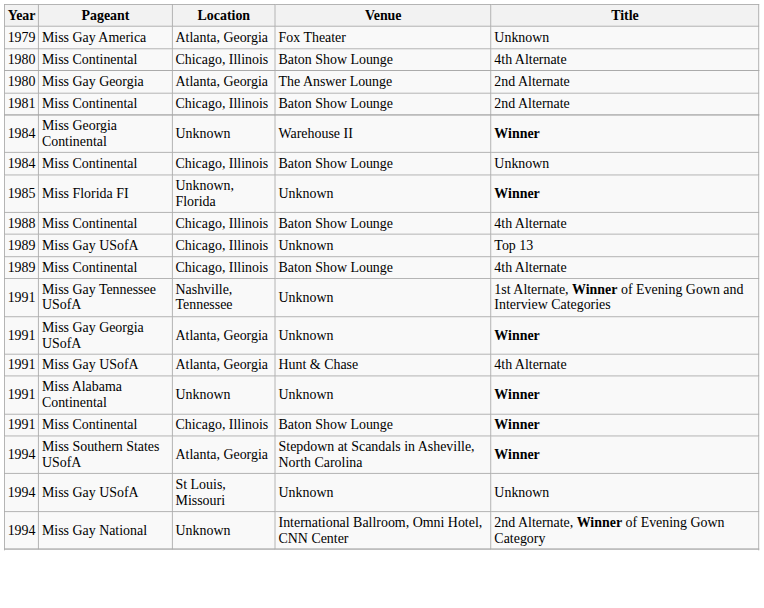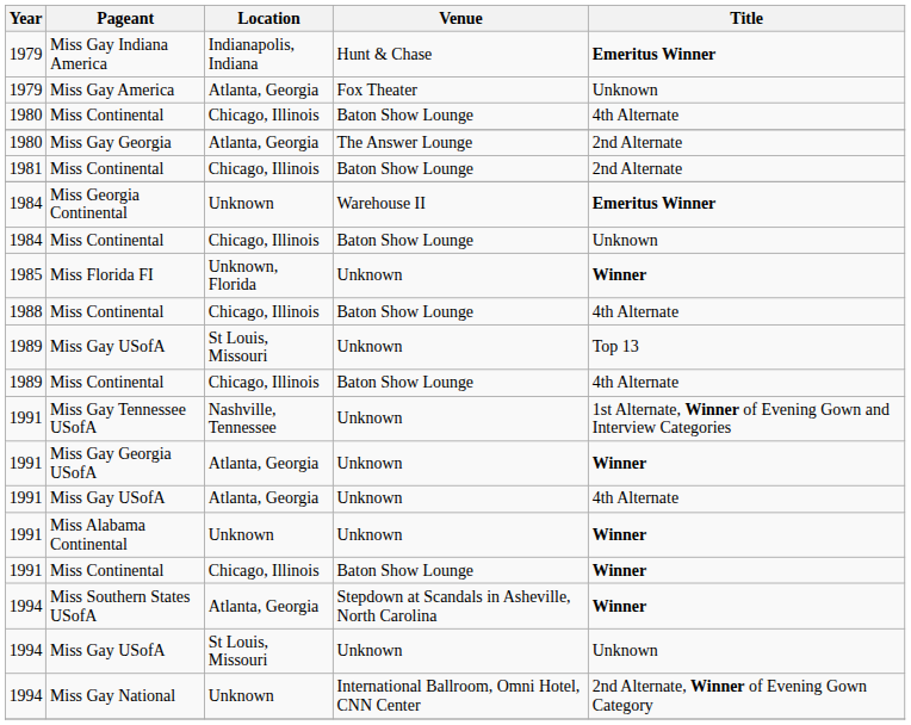+ row: 1979 | Miss Gay Indiana America | Indianapolis, Indiana | Hunt & Chase | Emeritus Winner
Miss Georgia Continental | Title: Winner -> Emeritus Winner
1989 / Miss Gay USofA | Location: Chicago, Illinois -> St Louis, Missouri
1991 / Miss Gay USofA | Venue: Hunt & Chase -> Unknown
